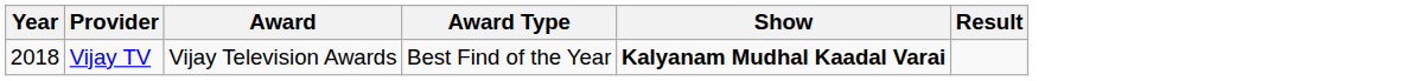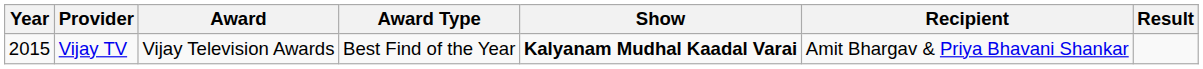+ column: Recipient | Amit Bhargav & Priya Bhavani Shankar
Vijay TV | Year: 2018 -> 2015
